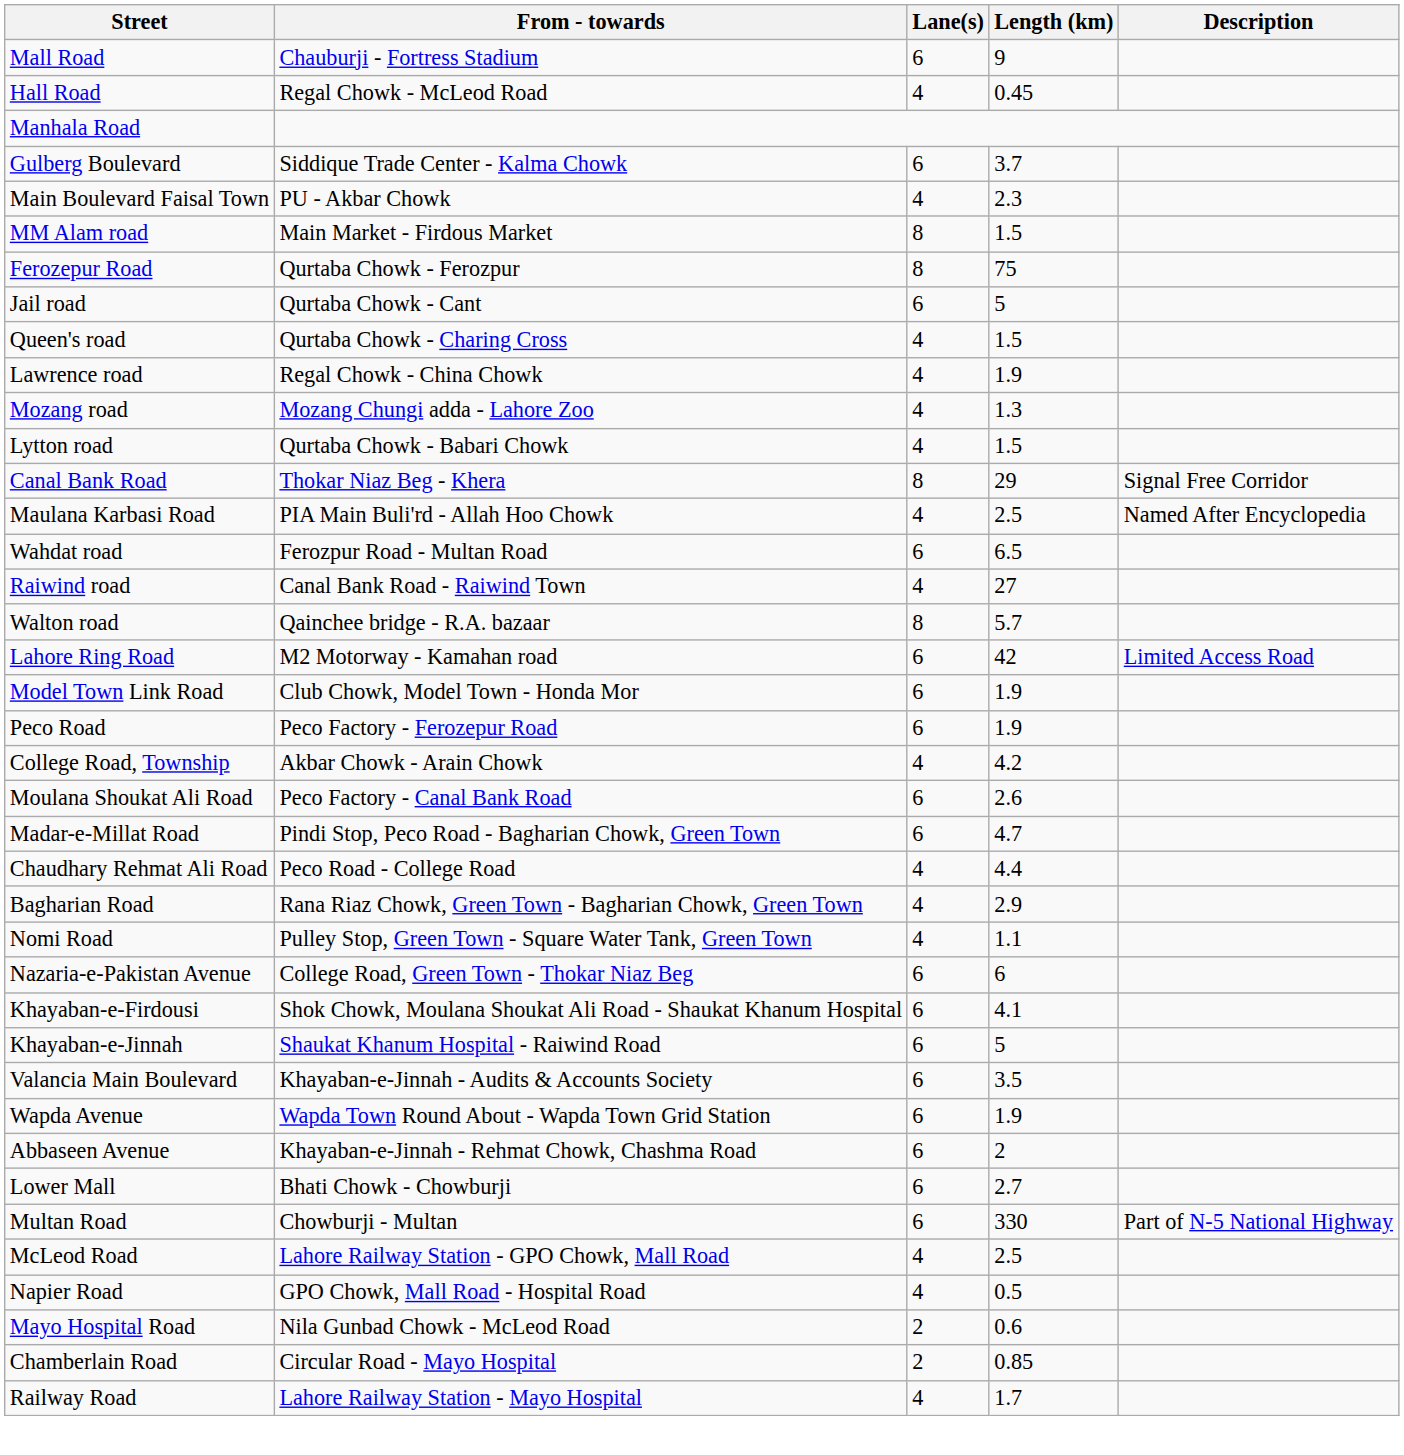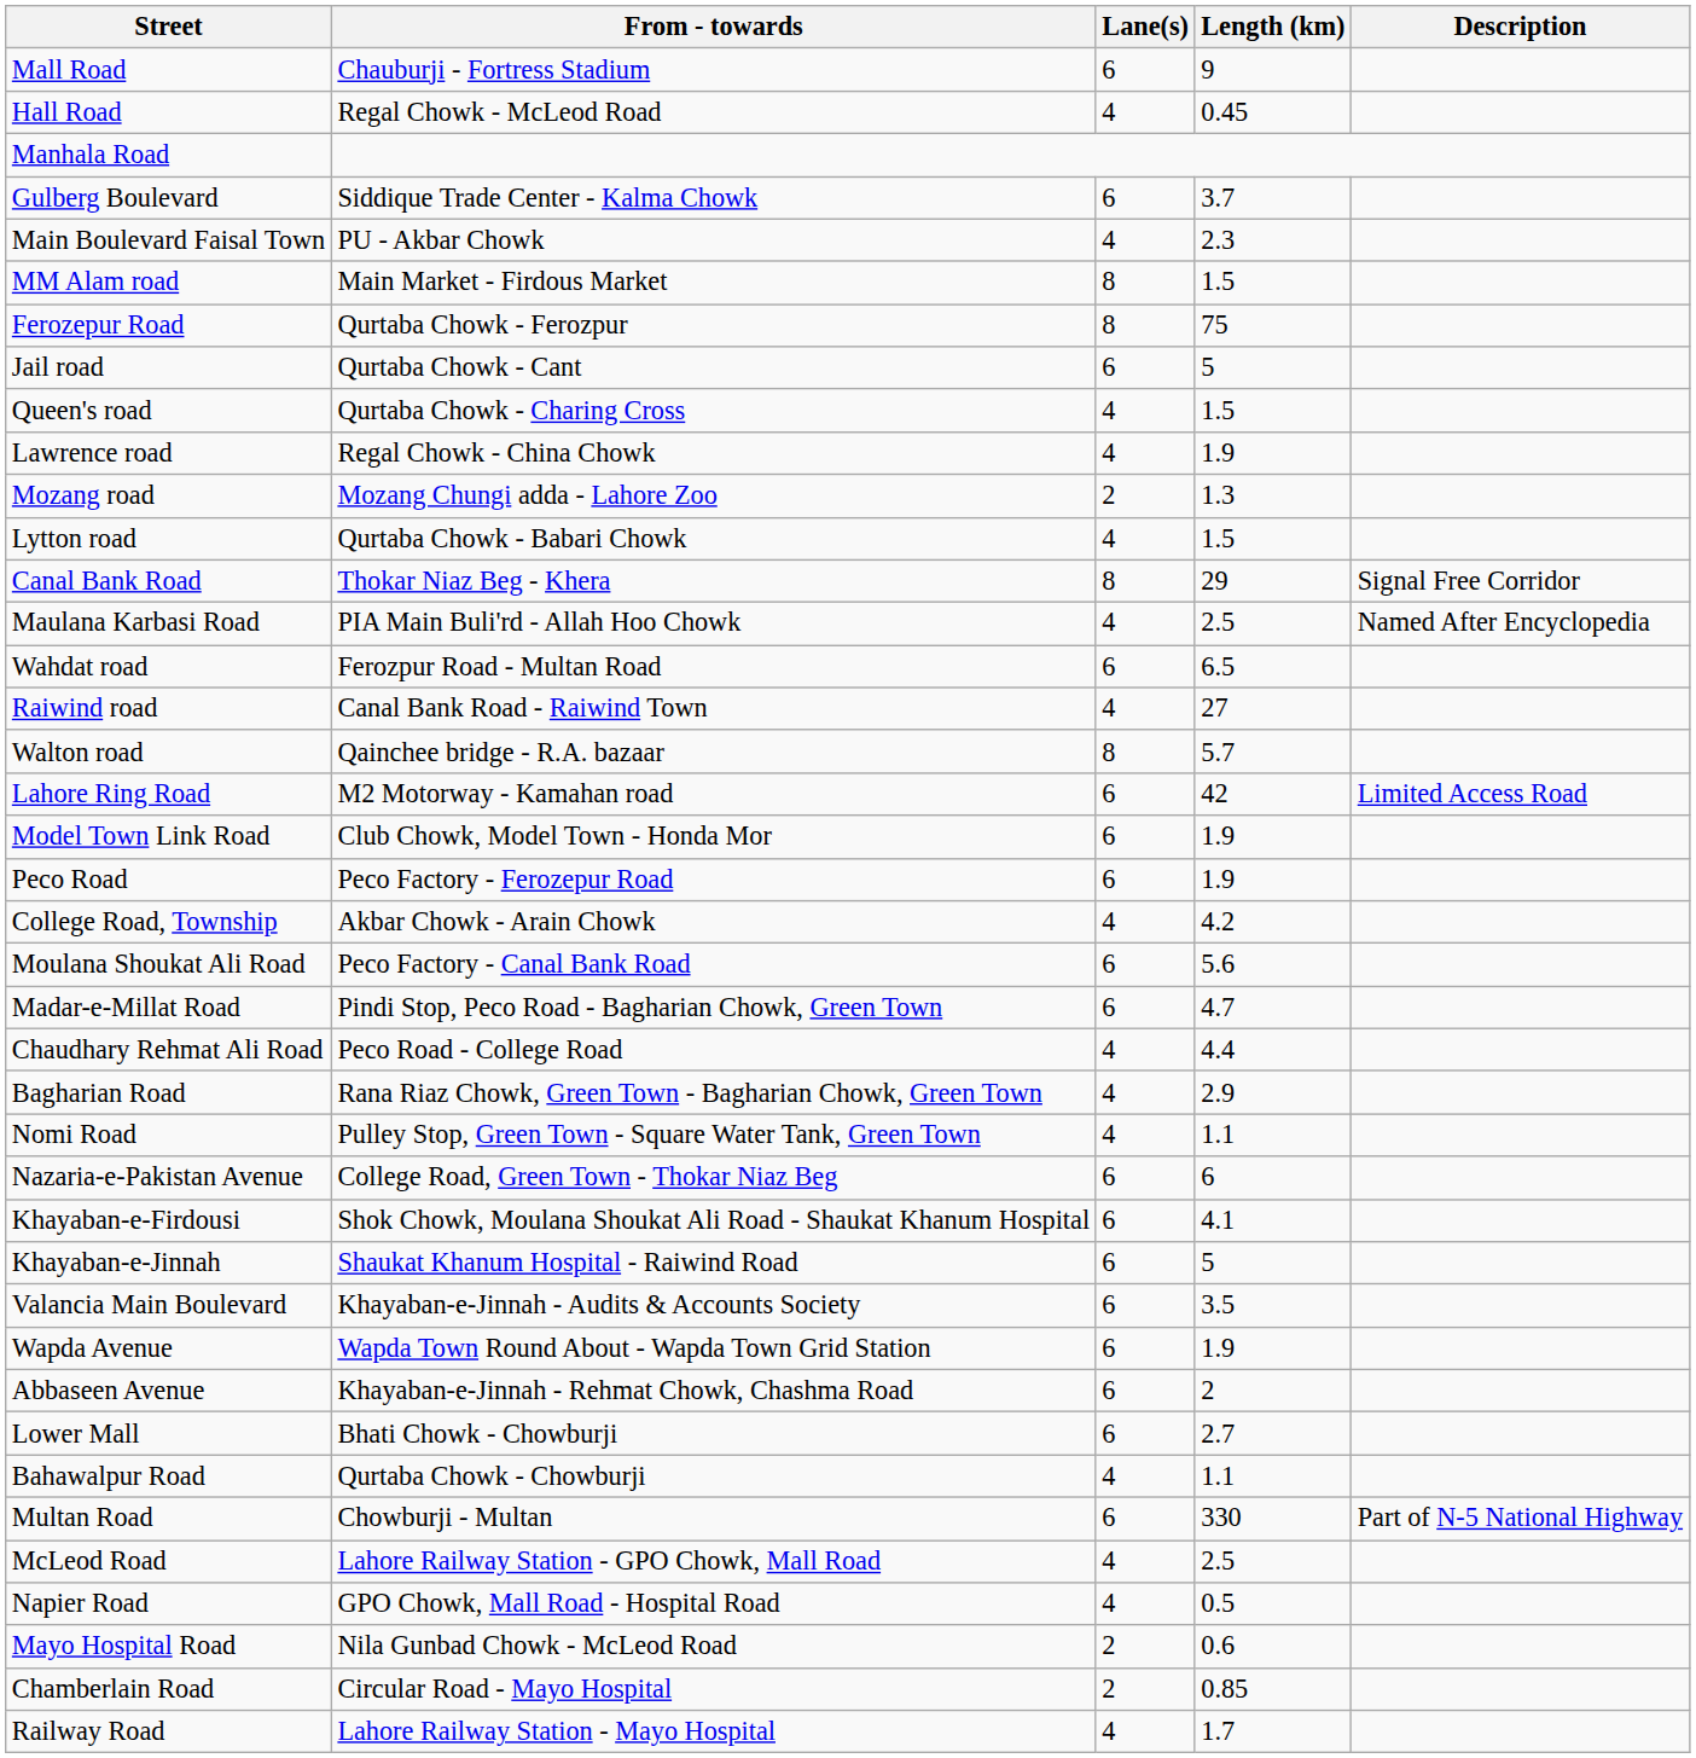Mozang road | Lane(s): 4 -> 2
Moulana Shoukat Ali Road | Length (km): 2.6 -> 5.6
+ row: Bahawalpur Road | Qurtaba Chowk - Chowburji | 4 | 1.1
